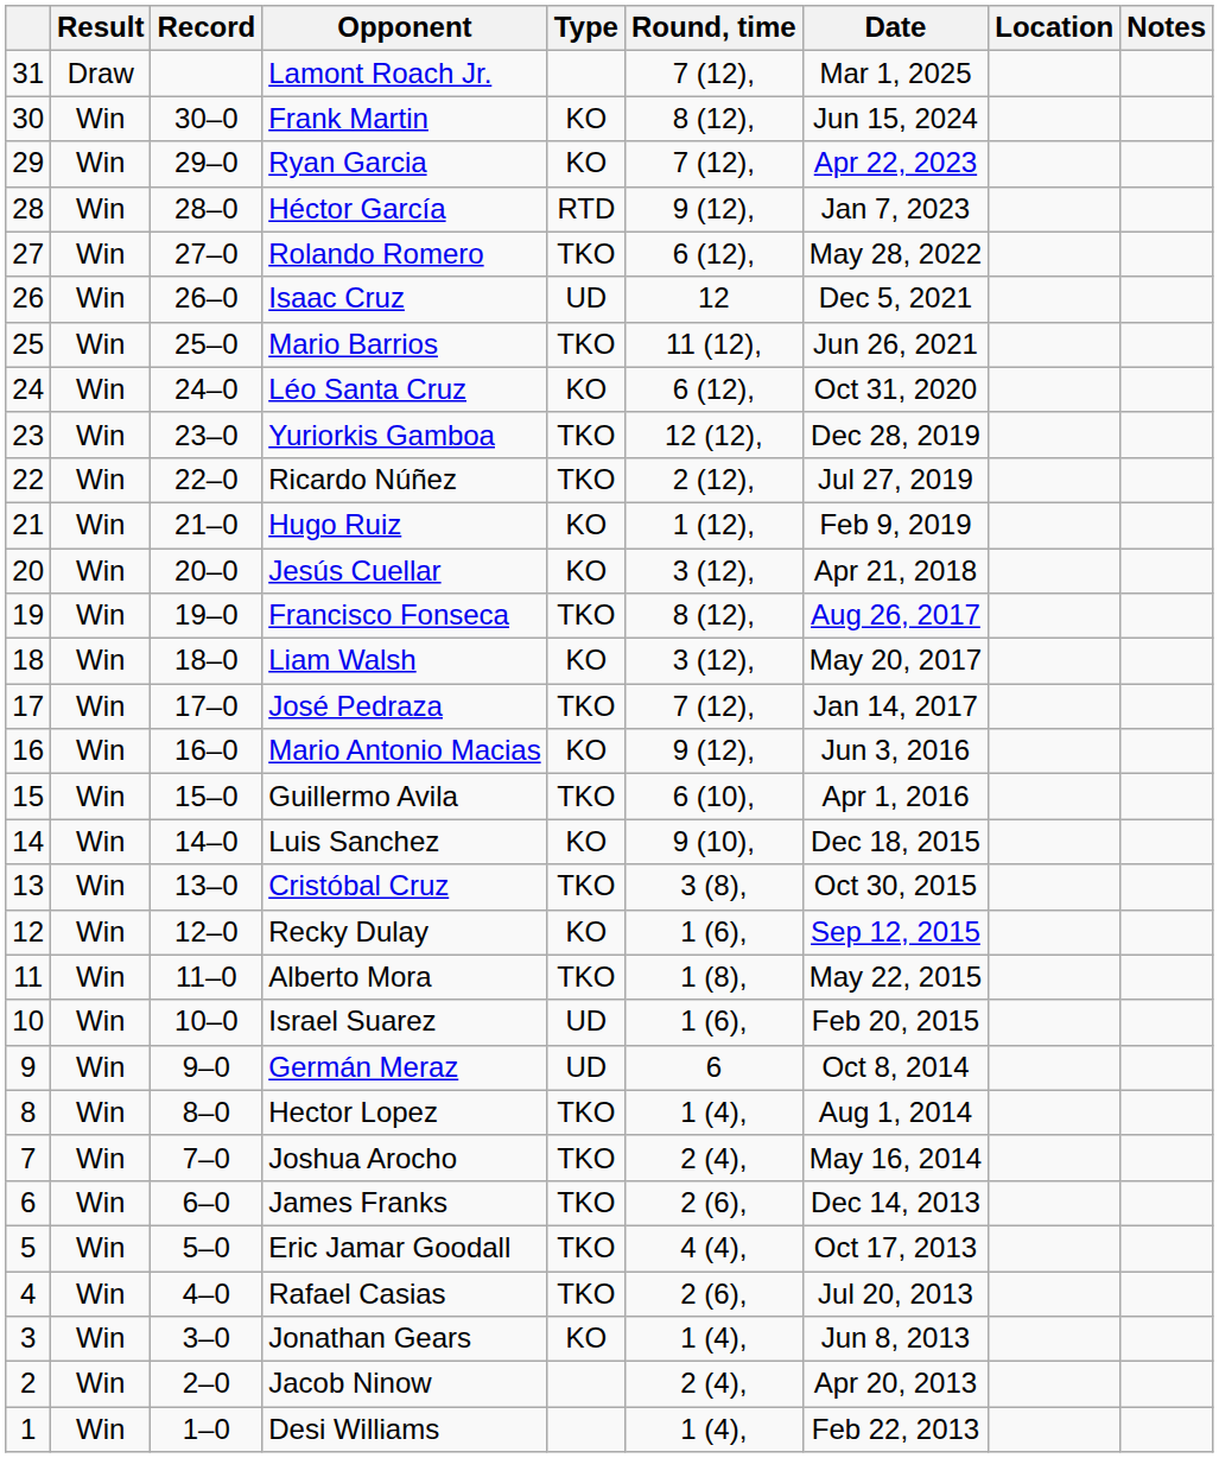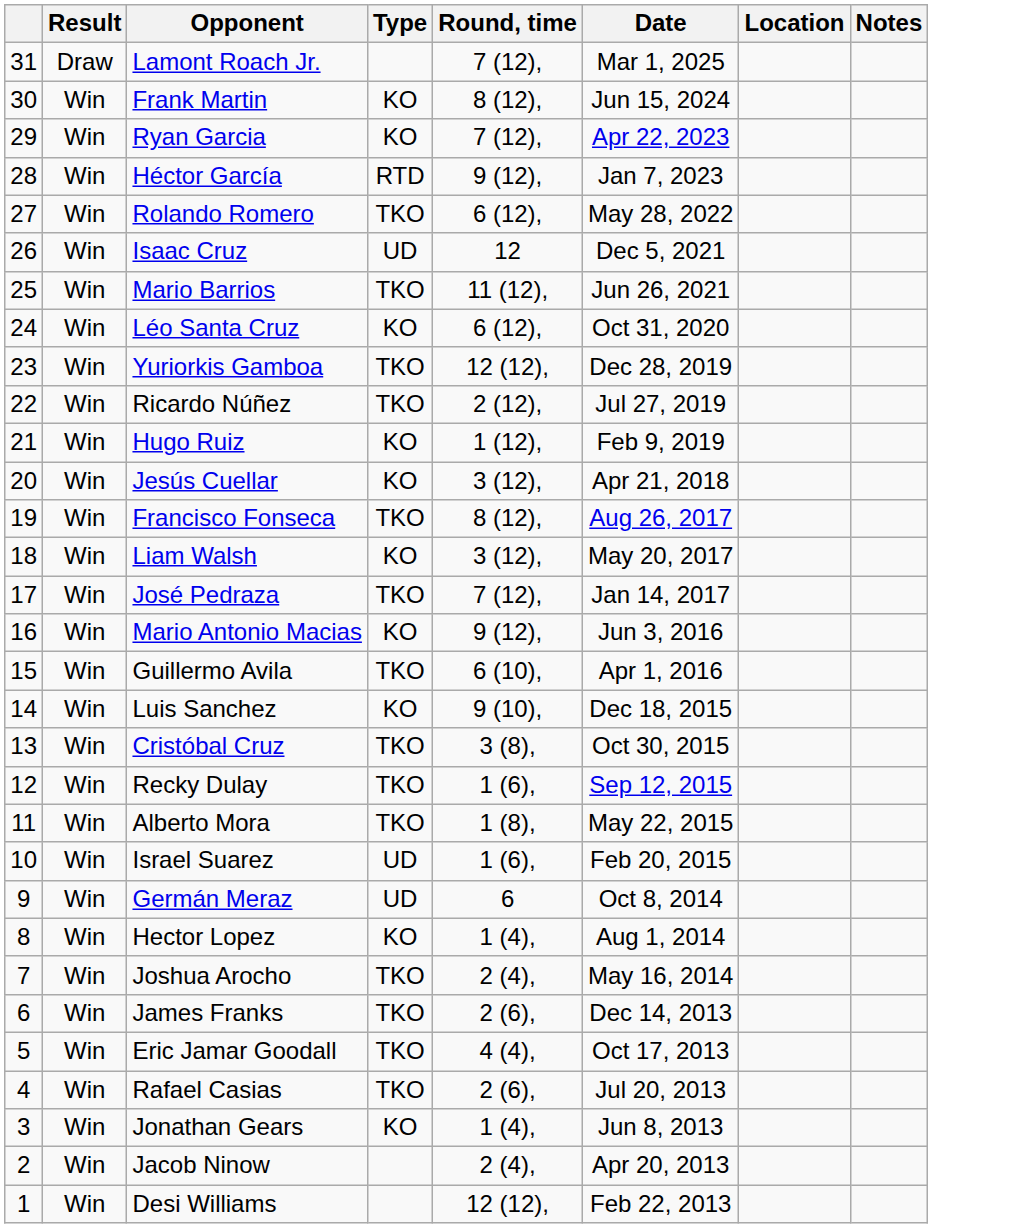- column: Record | 30–0 | 29–0 | 28–0 | 27–0 | 26–0 | 25–0 | 24–0 | 23–0 | 22–0 | 21–0 | 20–0 | 19–0 | 18–0 | 17–0 | 16–0 | 15–0 | 14–0 | 13–0 | 12–0 | 11–0 | 10–0 | 9–0 | 8–0 | 7–0 | 6–0 | 5–0 | 4–0 | 3–0 | 2–0 | 1–0
Recky Dulay | Type: KO -> TKO
Hector Lopez | Type: TKO -> KO
Desi Williams | Round, time: 1 (4), -> 12 (12),
